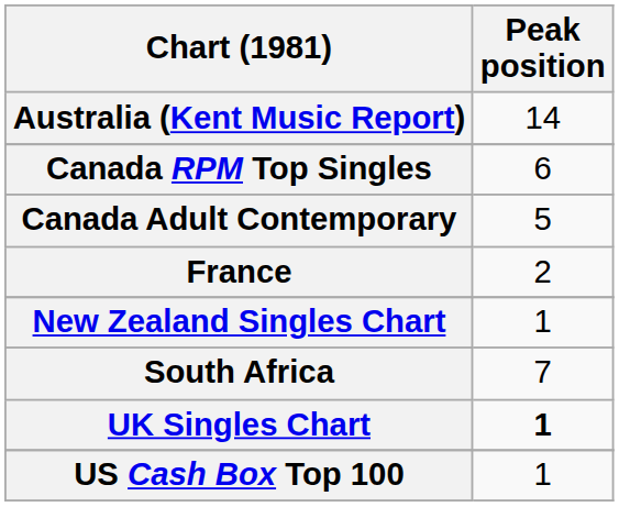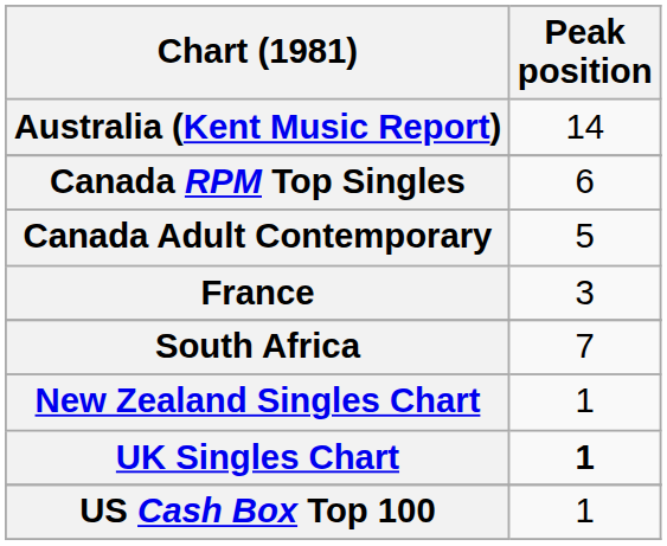France | Peak position: 2 -> 3
rows swapped: New Zealand Singles Chart <-> South Africa
